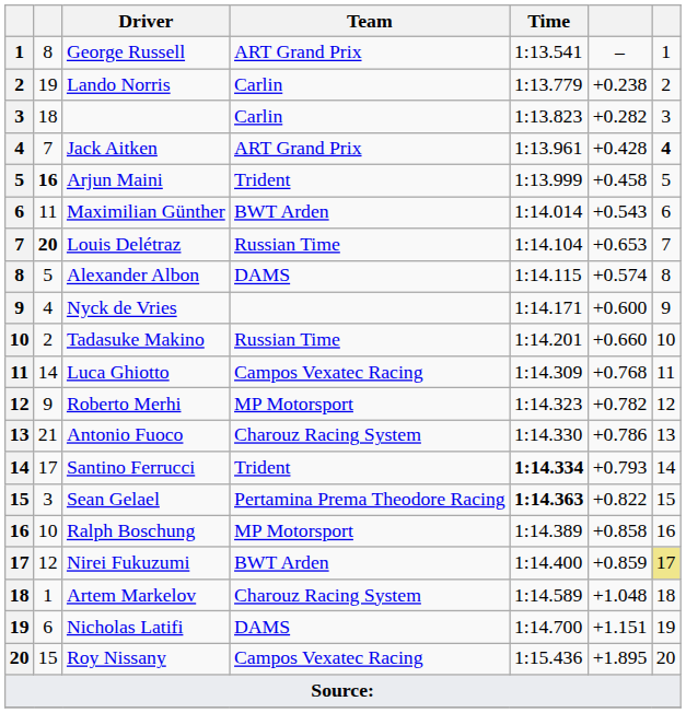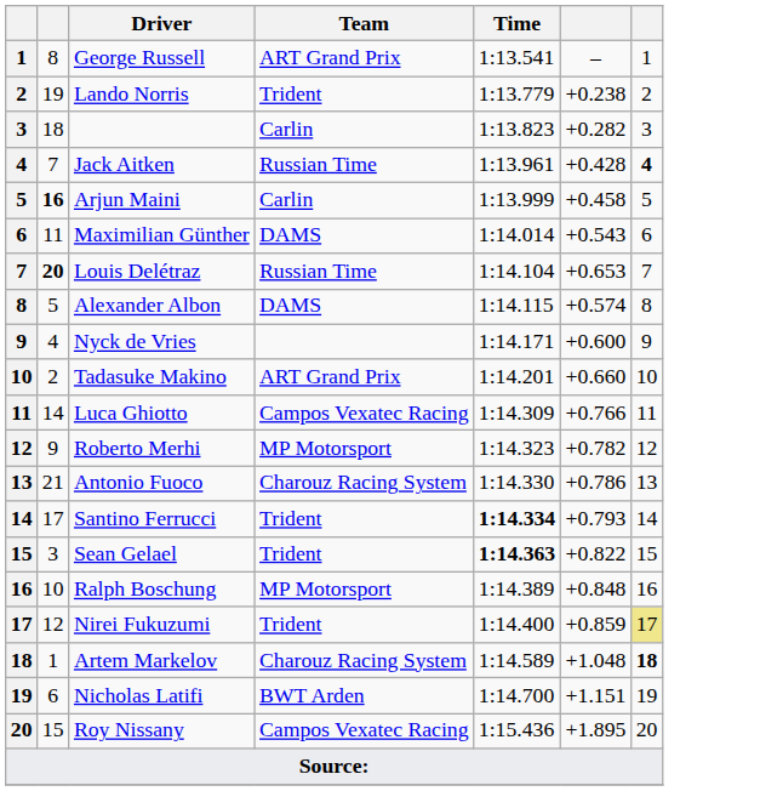Lando Norris | Team: Carlin -> Trident
Jack Aitken | Team: ART Grand Prix -> Russian Time
Arjun Maini | Team: Trident -> Carlin
Maximilian Günther | Team: BWT Arden -> DAMS
Tadasuke Makino | Team: Russian Time -> ART Grand Prix
Luca Ghiotto | column 6: +0.768 -> +0.766
Sean Gelael | Team: Pertamina Prema Theodore Racing -> Trident
Ralph Boschung | column 6: +0.858 -> +0.848
Nirei Fukuzumi | Team: BWT Arden -> Trident
Artem Markelov | column 7: normal -> bold
Nicholas Latifi | Team: DAMS -> BWT Arden
